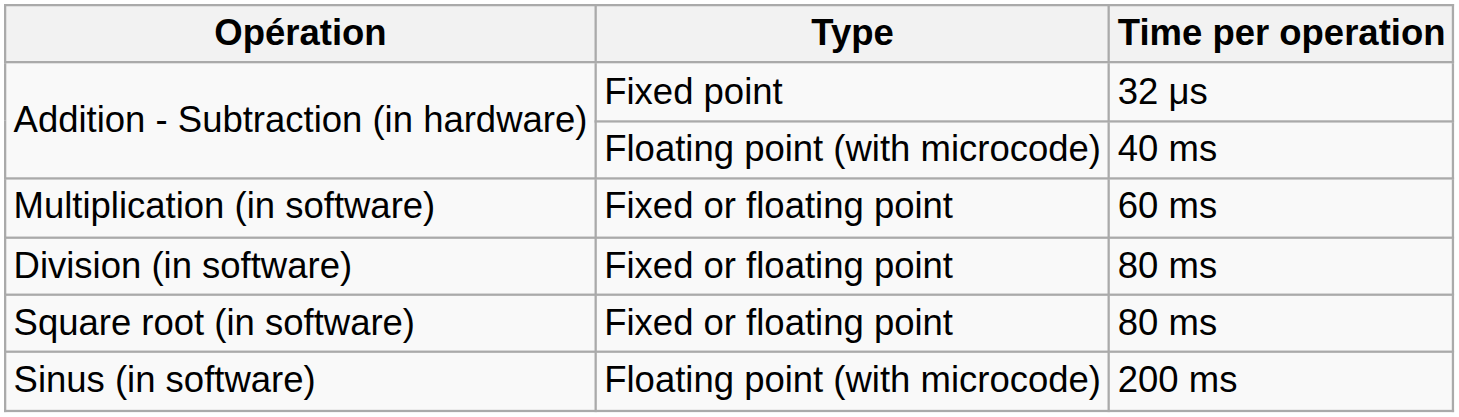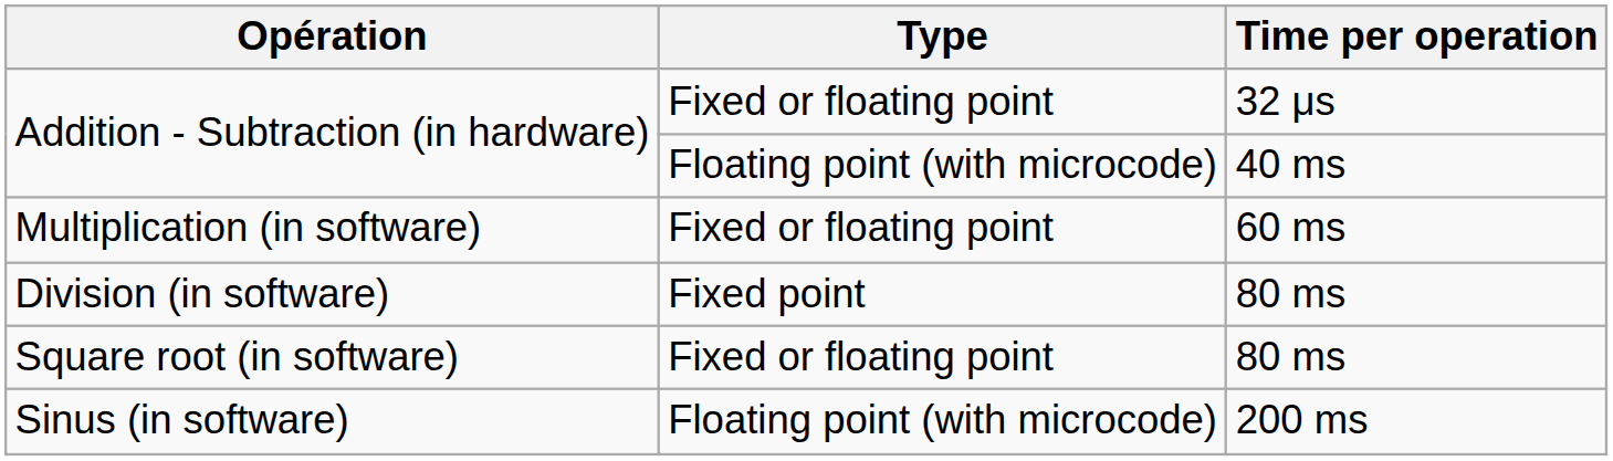Addition - Subtraction (in hardware) / 32 μs | Type: Fixed point -> Fixed or floating point
Division (in software) | Type: Fixed or floating point -> Fixed point
